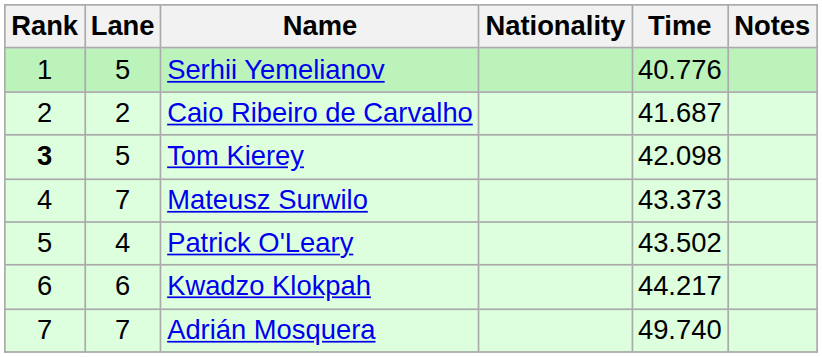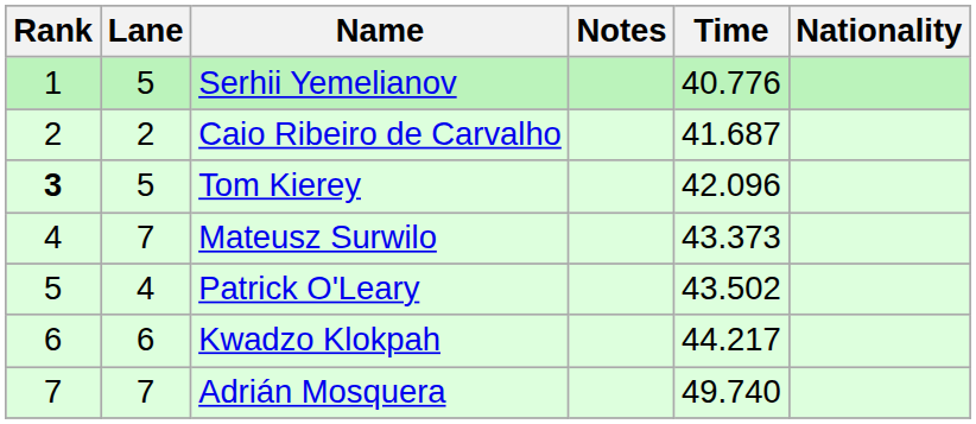columns swapped: Nationality <-> Notes
Tom Kierey | Time: 42.098 -> 42.096
